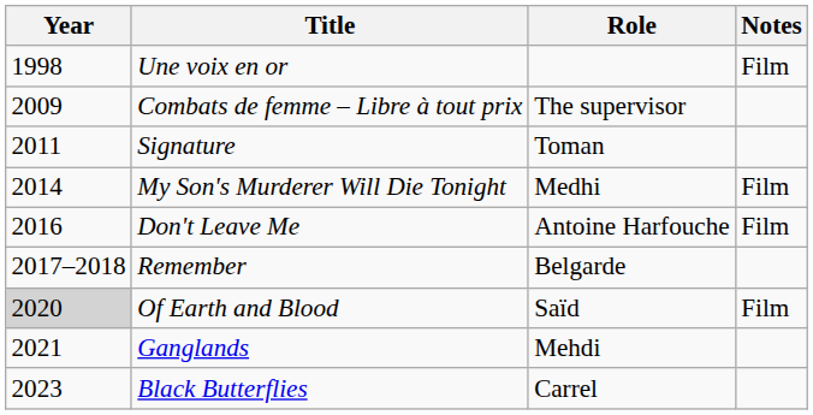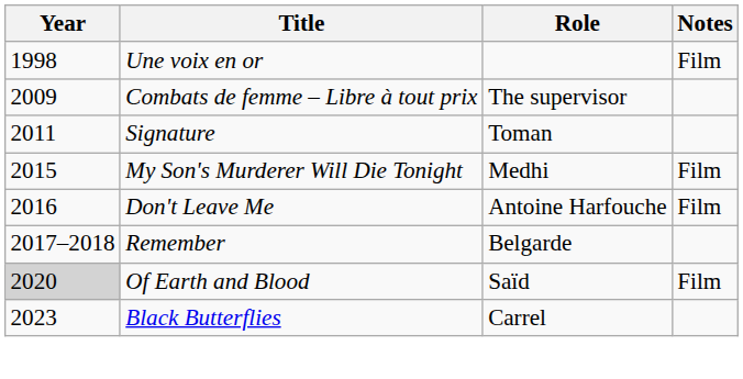My Son's Murderer Will Die Tonight | Year: 2014 -> 2015
- row: 2021 | Ganglands | Mehdi
